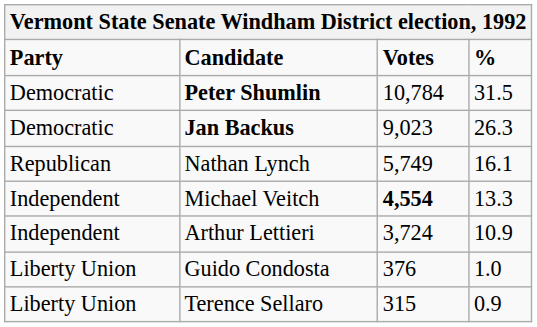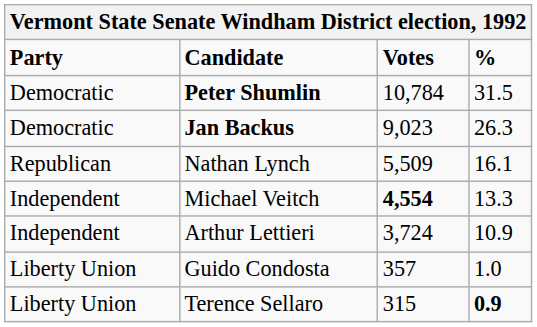Nathan Lynch | Votes: 5,749 -> 5,509
Guido Condosta | Votes: 376 -> 357
Terence Sellaro | %: normal -> bold
